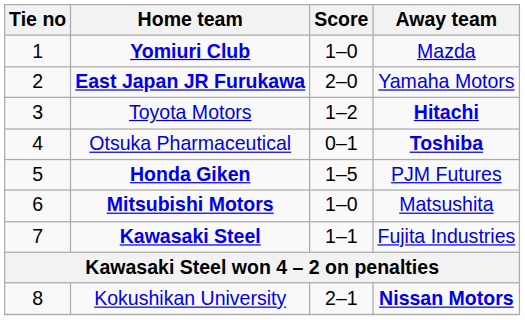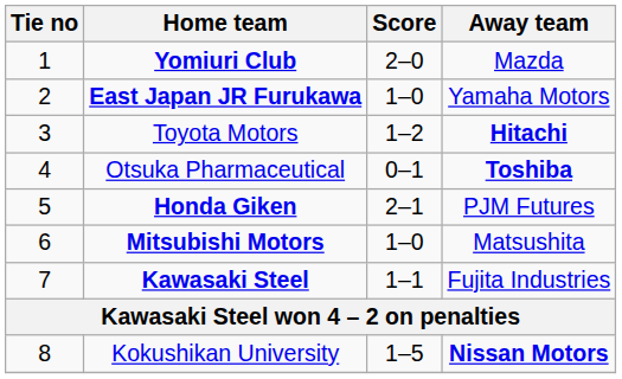Yomiuri Club | Score: 1–0 -> 2–0
East Japan JR Furukawa | Score: 2–0 -> 1–0
Honda Giken | Score: 1–5 -> 2–1
Kokushikan University | Score: 2–1 -> 1–5
